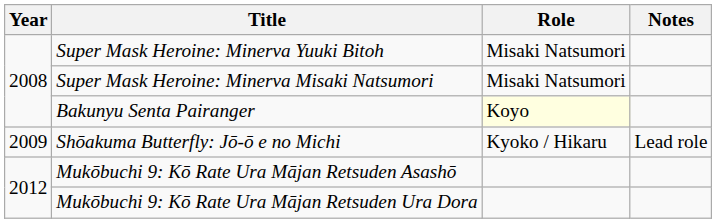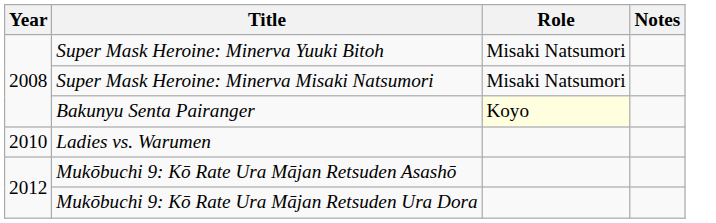- row: 2009 | Shōakuma Butterfly: Jō-ō e no Michi | Kyoko / Hikaru | Lead role
+ row: 2010 | Ladies vs. Warumen
